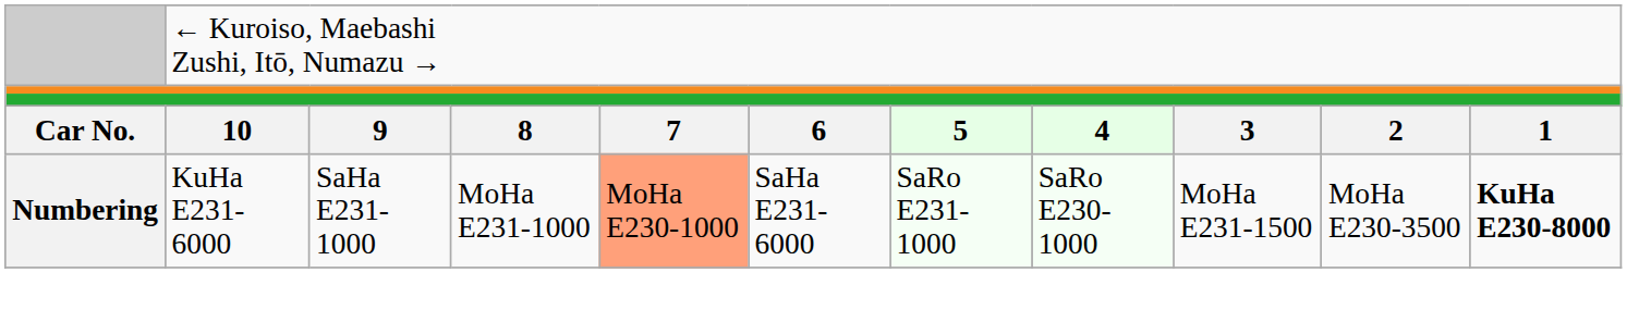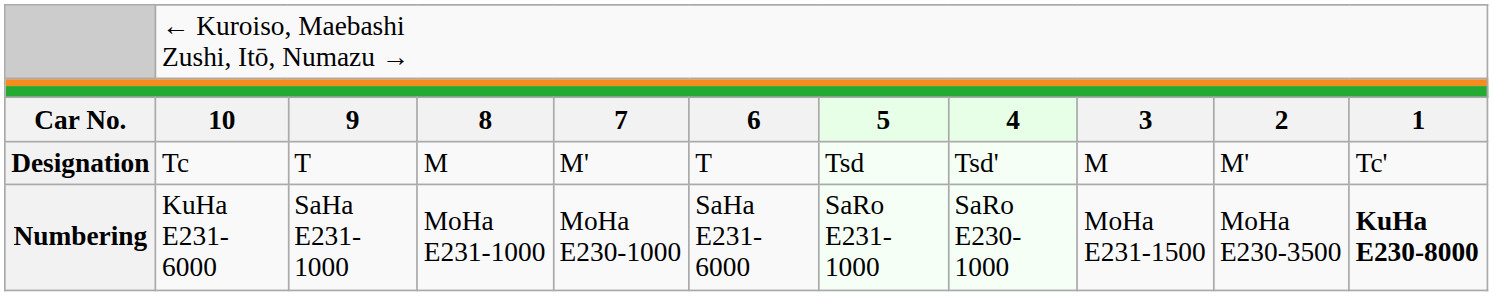+ row: Designation | Tc | T | M | M' | T | Tsd | Tsd' | M | M' | Tc'
Numbering | column 5: lightsalmon background -> no background
